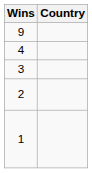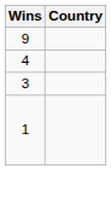- row: 2
